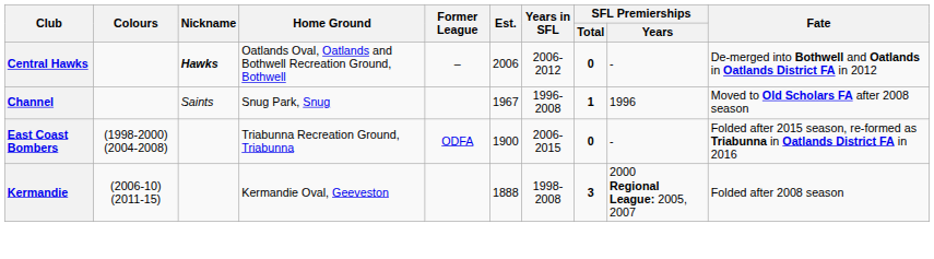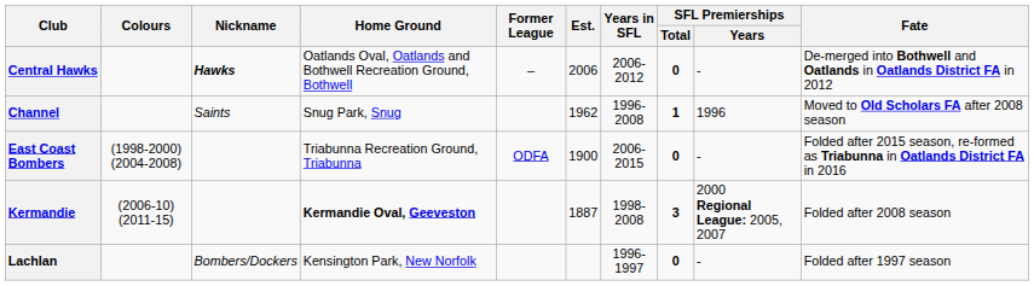Channel | Est.: 1967 -> 1962
Kermandie | Home Ground: normal -> bold
Kermandie | Est.: 1888 -> 1887
+ row: Lachlan | Bombers/Dockers | Kensington Park, New Norfolk | 1996-1997 | 0 | - | Folded after 1997 season
